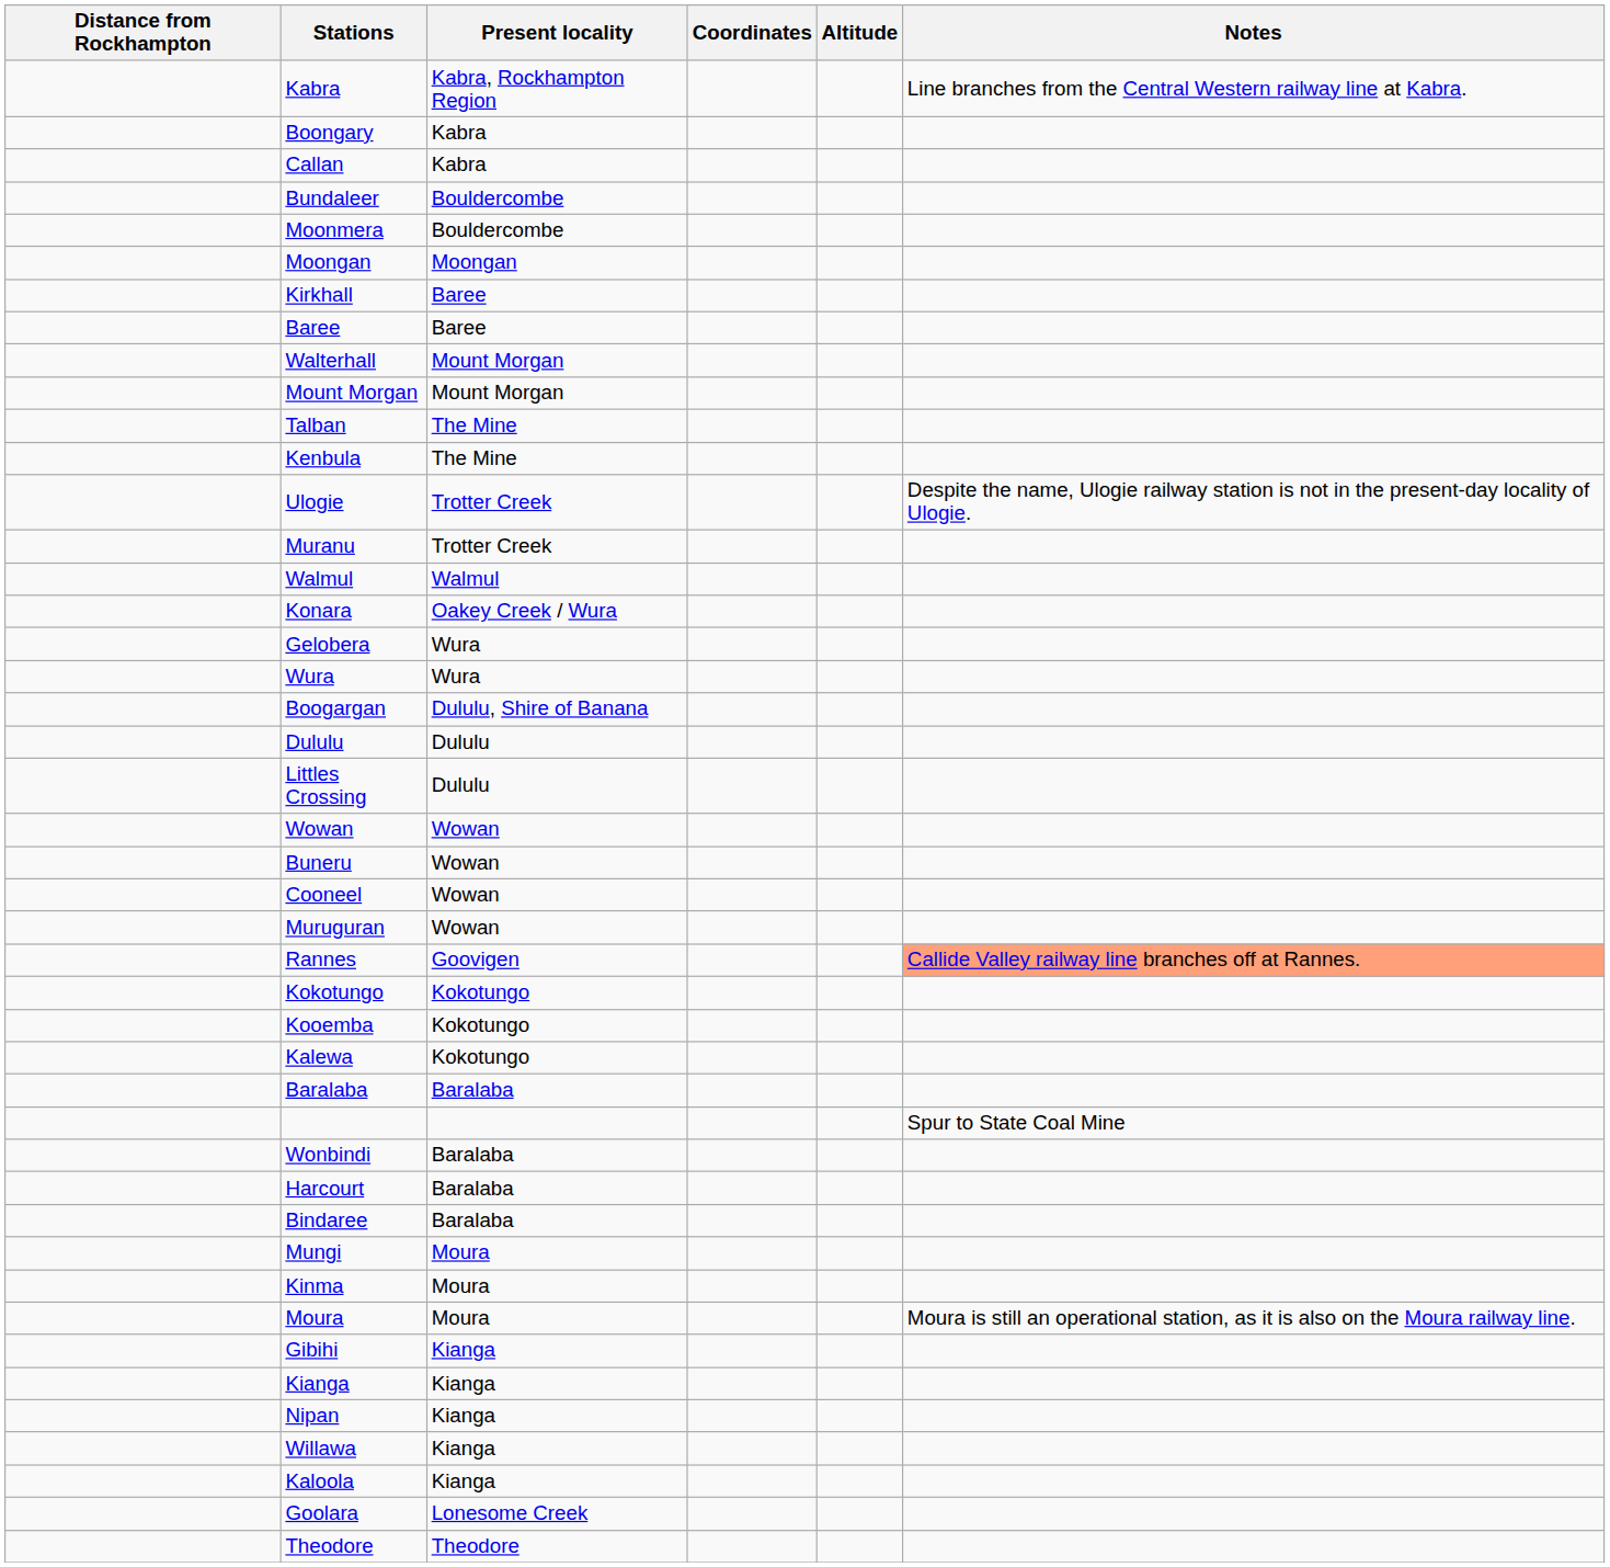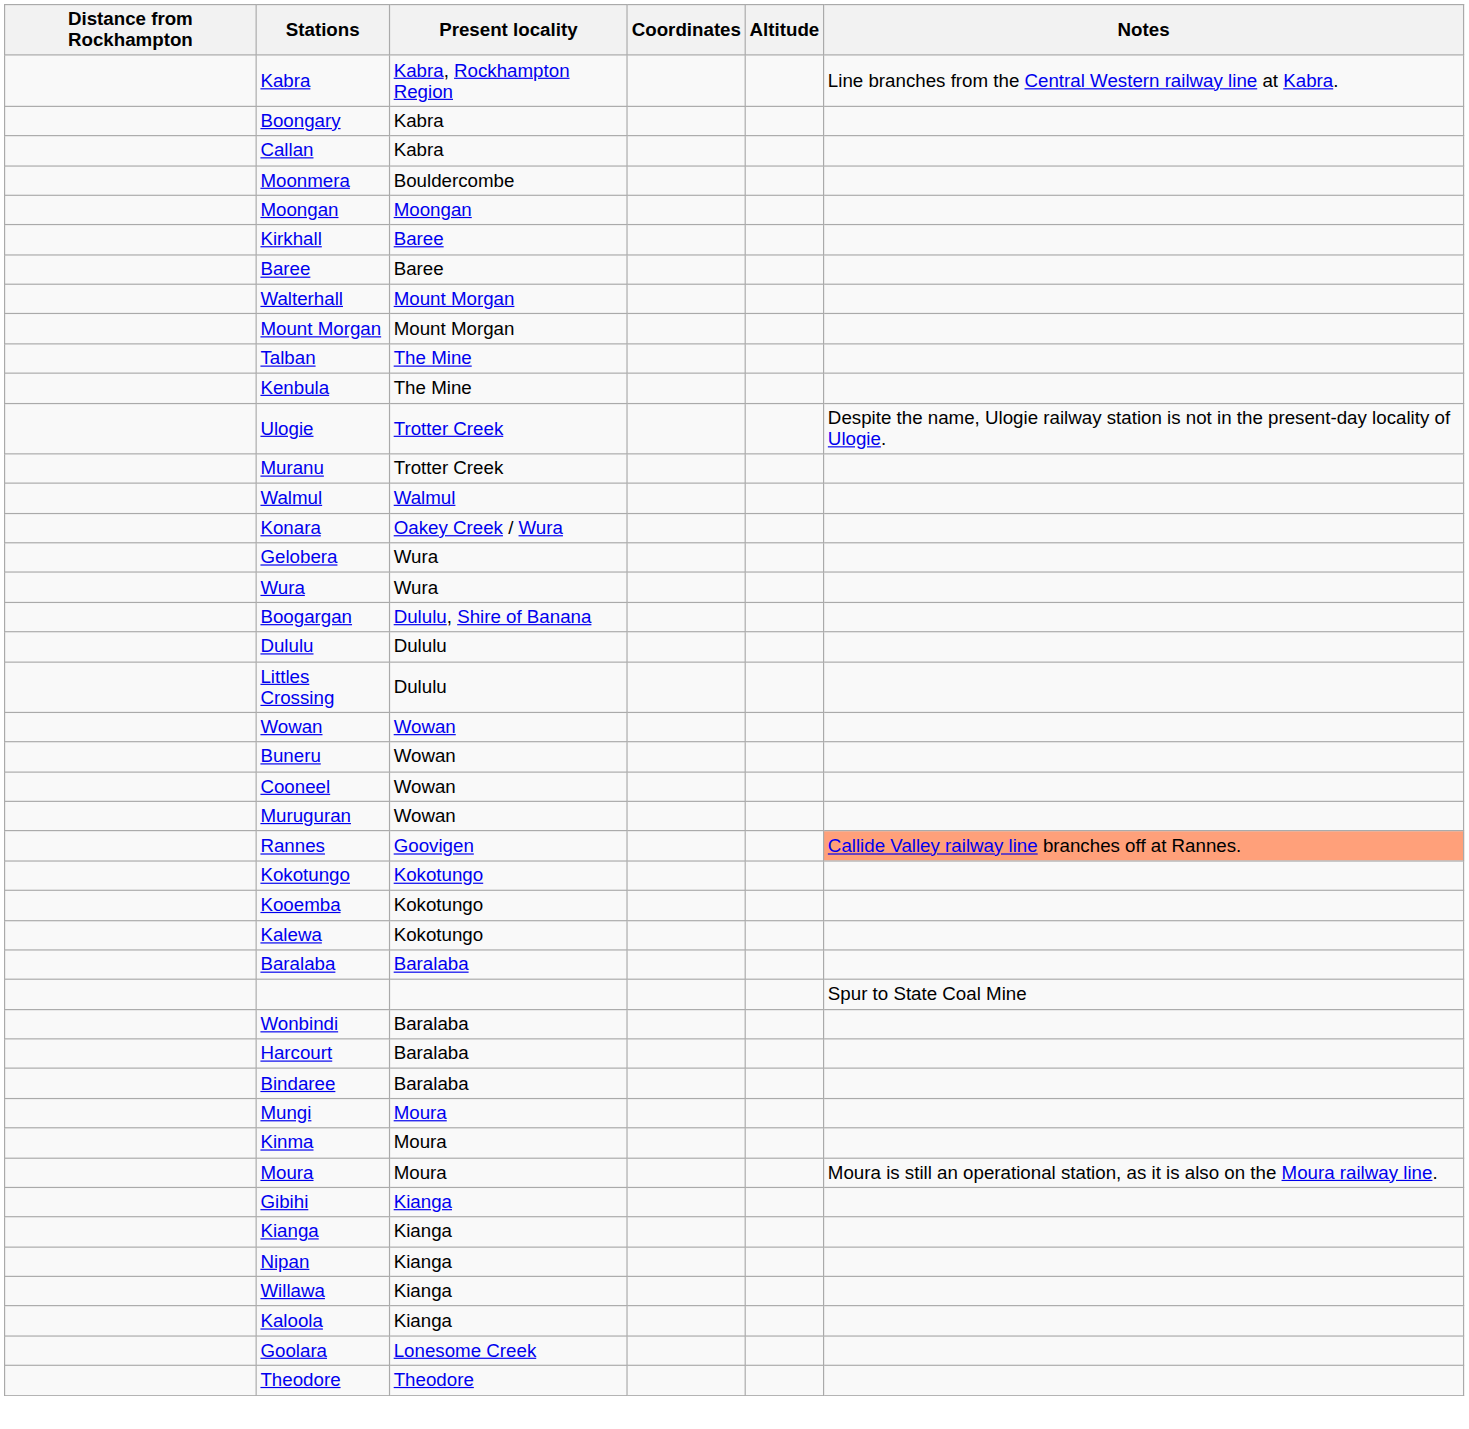- row: Bundaleer | Bouldercombe
